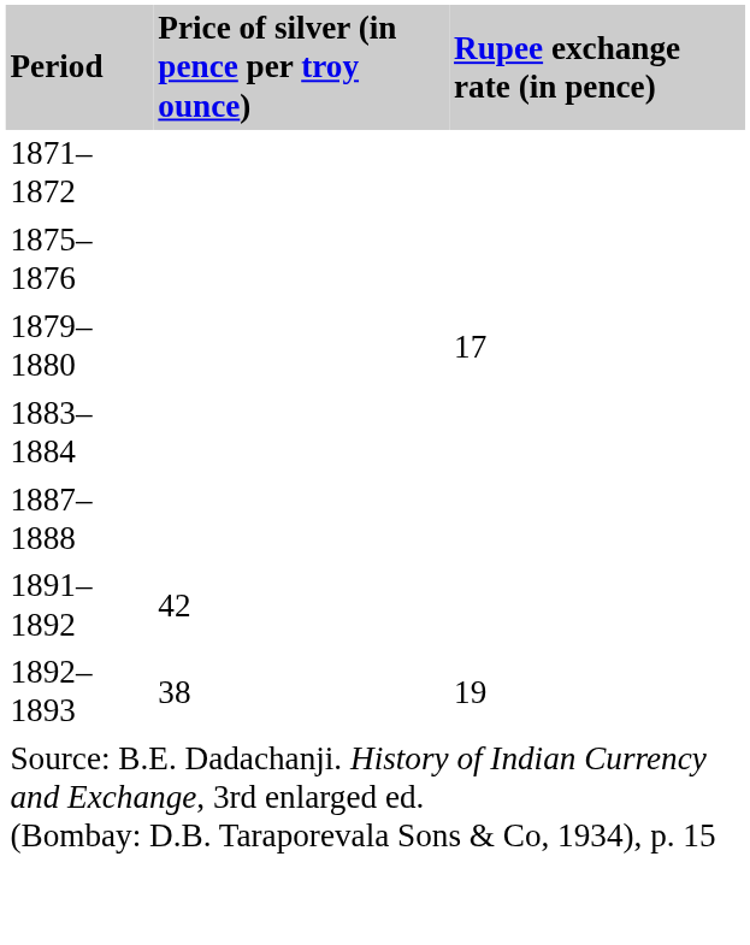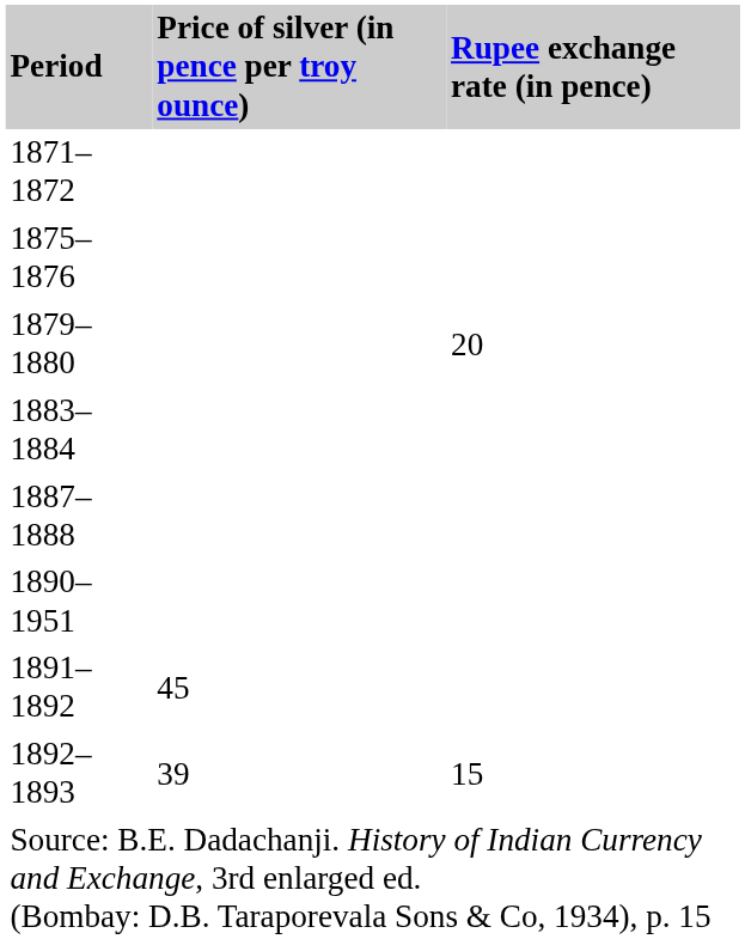1879–1880 | Rupee exchange rate (in pence): 17 -> 20
+ row: 1890–1951
1891–1892 | Price of silver (in pence per troy ounce): 42 -> 45
1892–1893 | Price of silver (in pence per troy ounce): 38 -> 39
1892–1893 | Rupee exchange rate (in pence): 19 -> 15
